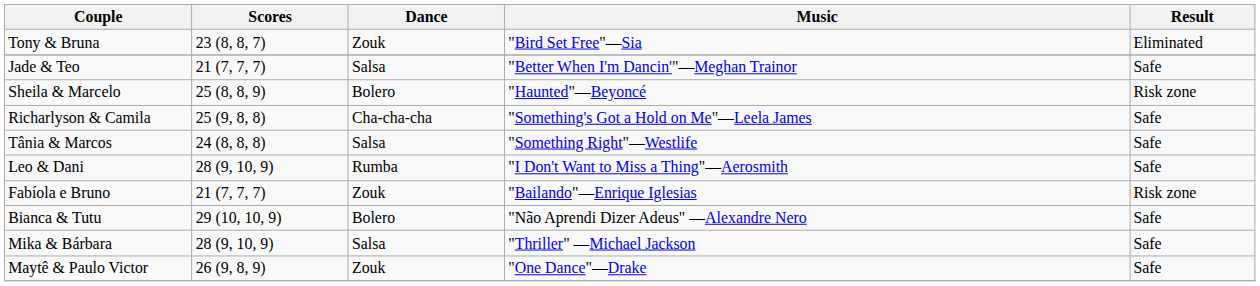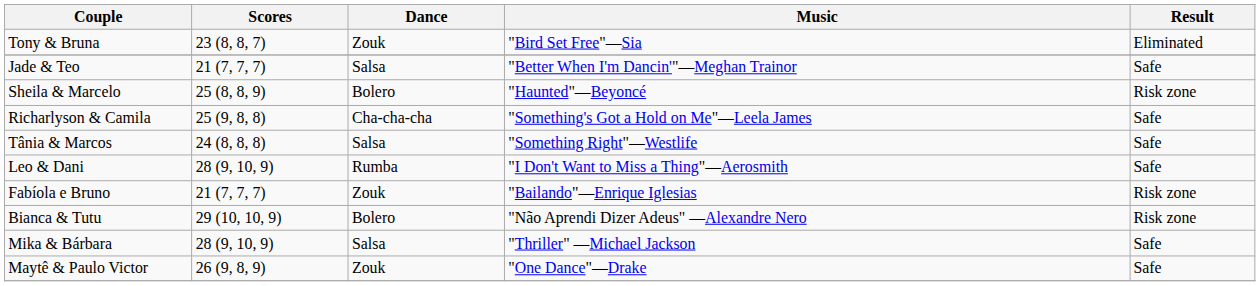Bianca & Tutu | Result: Safe -> Risk zone
